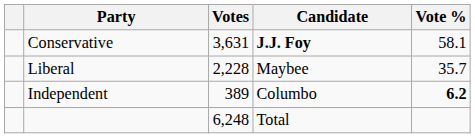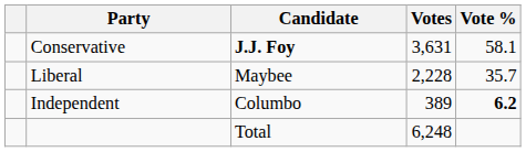columns swapped: Candidate <-> Votes
